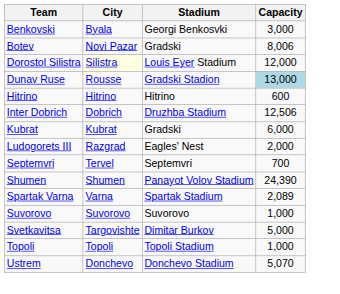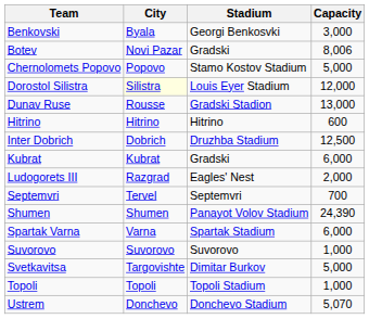+ row: Chernolomets Popovo | Popovo | Stamo Kostov Stadium | 5,000
Dunav Ruse | Capacity: lightblue background -> no background
Inter Dobrich | Capacity: 12,506 -> 12,500
Spartak Varna | Capacity: 2,089 -> 6,000
